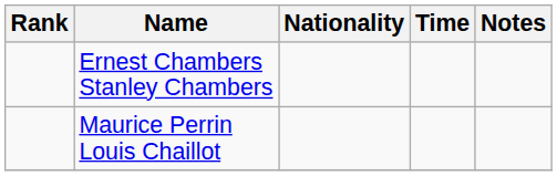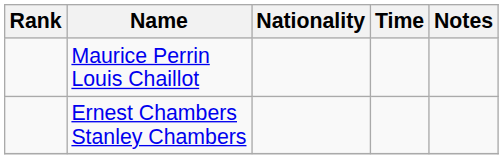rows swapped: Maurice Perrin Louis Chaillot <-> Ernest Chambers Stanley Chambers
